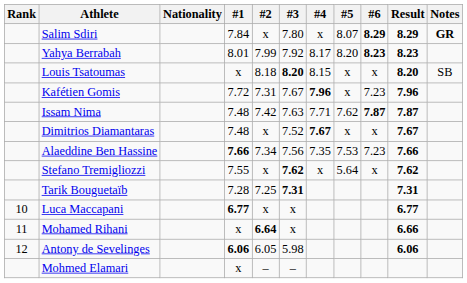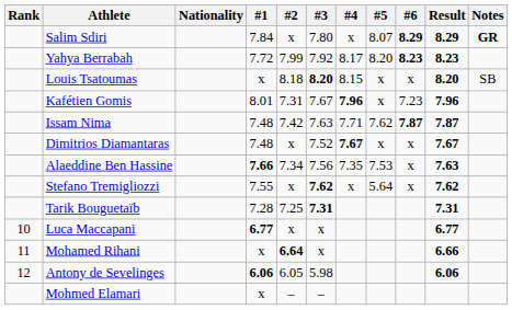Yahya Berrabah | #1: 8.01 -> 7.72
Kafétien Gomis | #1: 7.72 -> 8.01
Alaeddine Ben Hassine | #6: 7.23 -> x
Alaeddine Ben Hassine | Result: 7.66 -> 7.63
